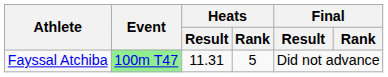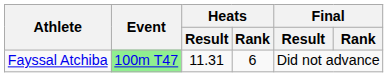Fayssal Atchiba | Heats / Rank: 5 -> 6
